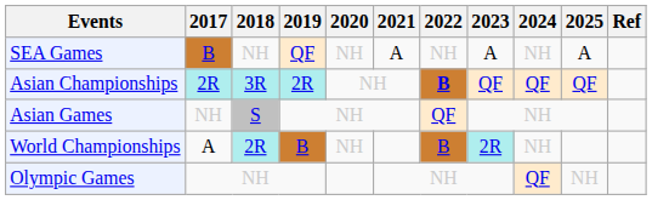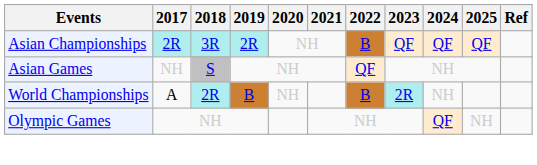- row: SEA Games | B | NH | QF | NH | A | NH | A | NH | A
Asian Championships | 2022: bold -> normal
